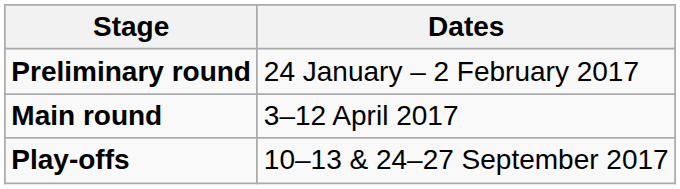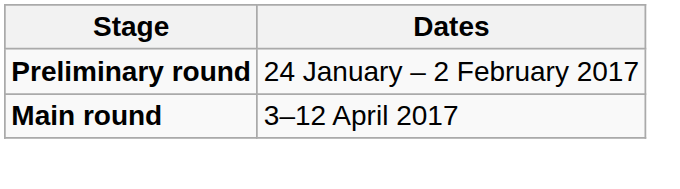- row: Play-offs | 10–13 & 24–27 September 2017
